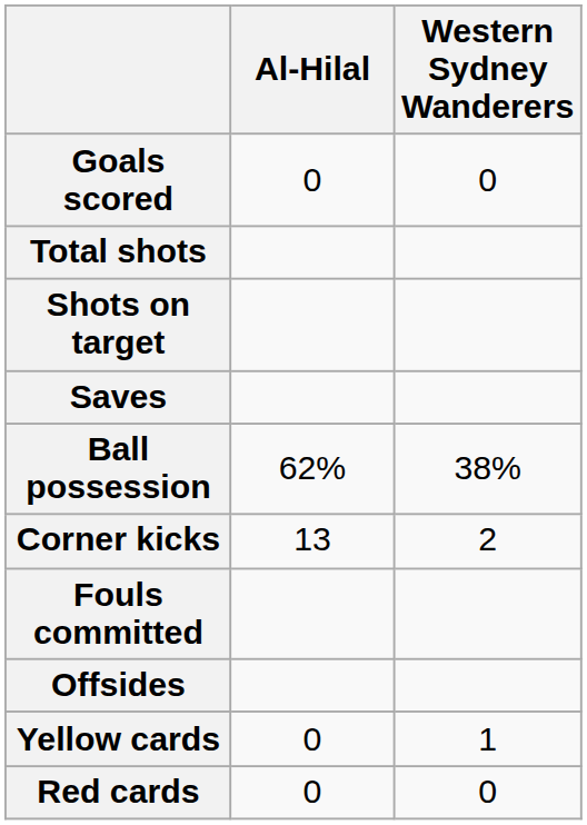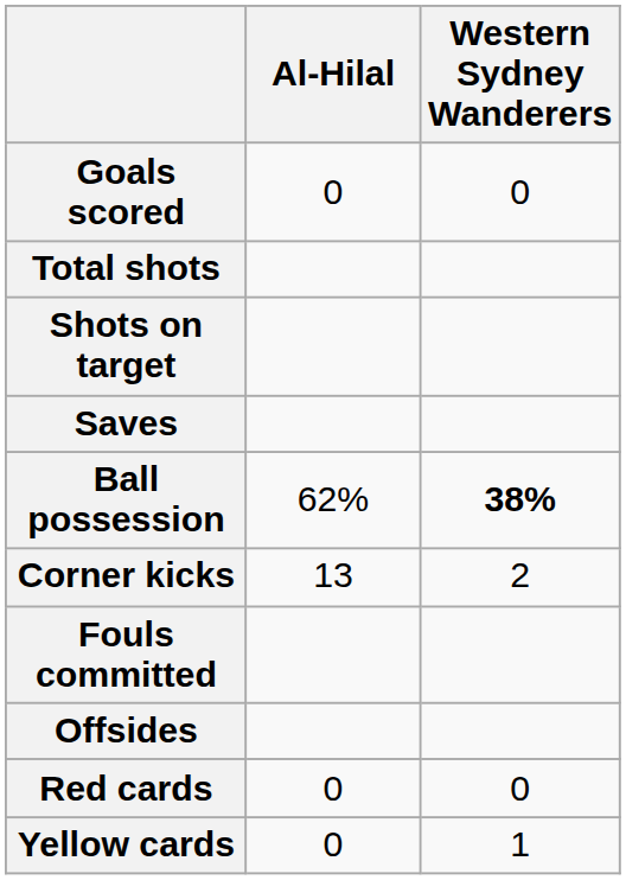Ball possession | Western Sydney Wanderers: normal -> bold
rows swapped: Yellow cards <-> Red cards
